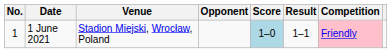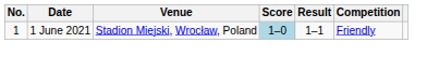- column: Opponent
1 June 2021 | Competition: pink background -> no background
